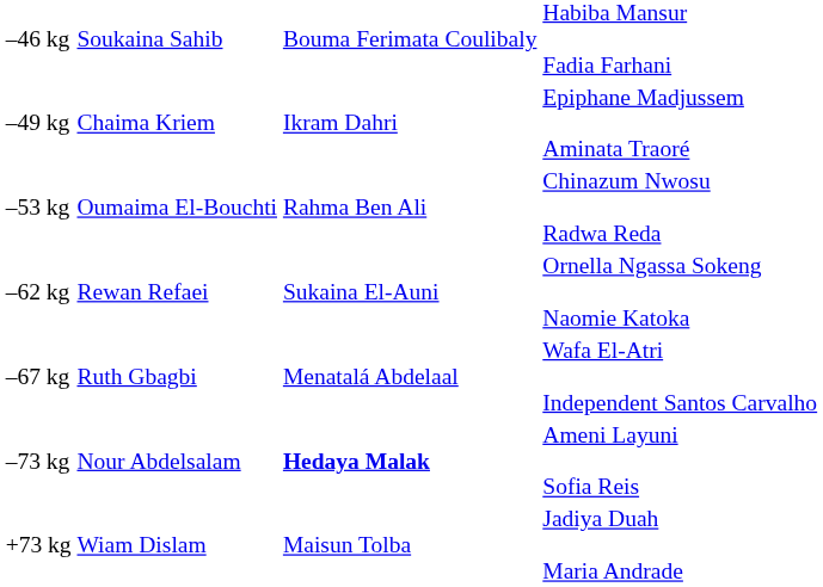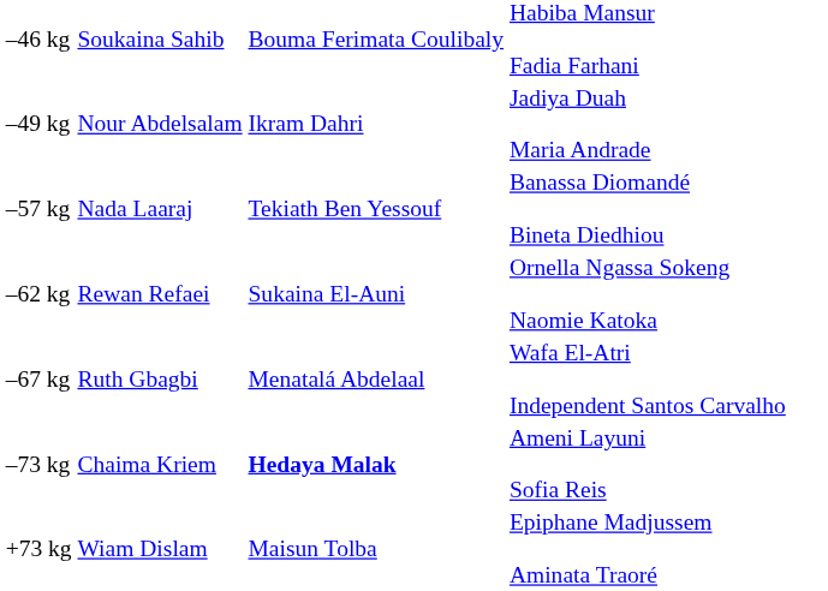–49 kg | column 2: Chaima Kriem -> Nour Abdelsalam
–49 kg | column 4: Epiphane Madjussem Aminata Traoré -> Jadiya Duah Maria Andrade
- row: –53 kg | Oumaima El-Bouchti | Rahma Ben Ali | Chinazum Nwosu Radwa Reda
+ row: –57 kg | Nada Laaraj | Tekiath Ben Yessouf | Banassa Diomandé Bineta Diedhiou
–73 kg | column 2: Nour Abdelsalam -> Chaima Kriem
+73 kg | column 4: Jadiya Duah Maria Andrade -> Epiphane Madjussem Aminata Traoré
